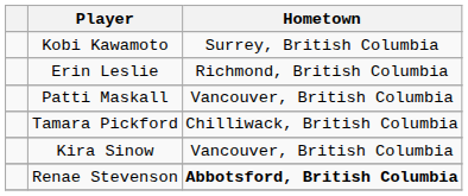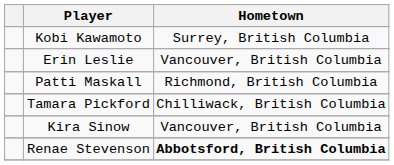Erin Leslie | Hometown: Richmond, British Columbia -> Vancouver, British Columbia
Patti Maskall | Hometown: Vancouver, British Columbia -> Richmond, British Columbia
